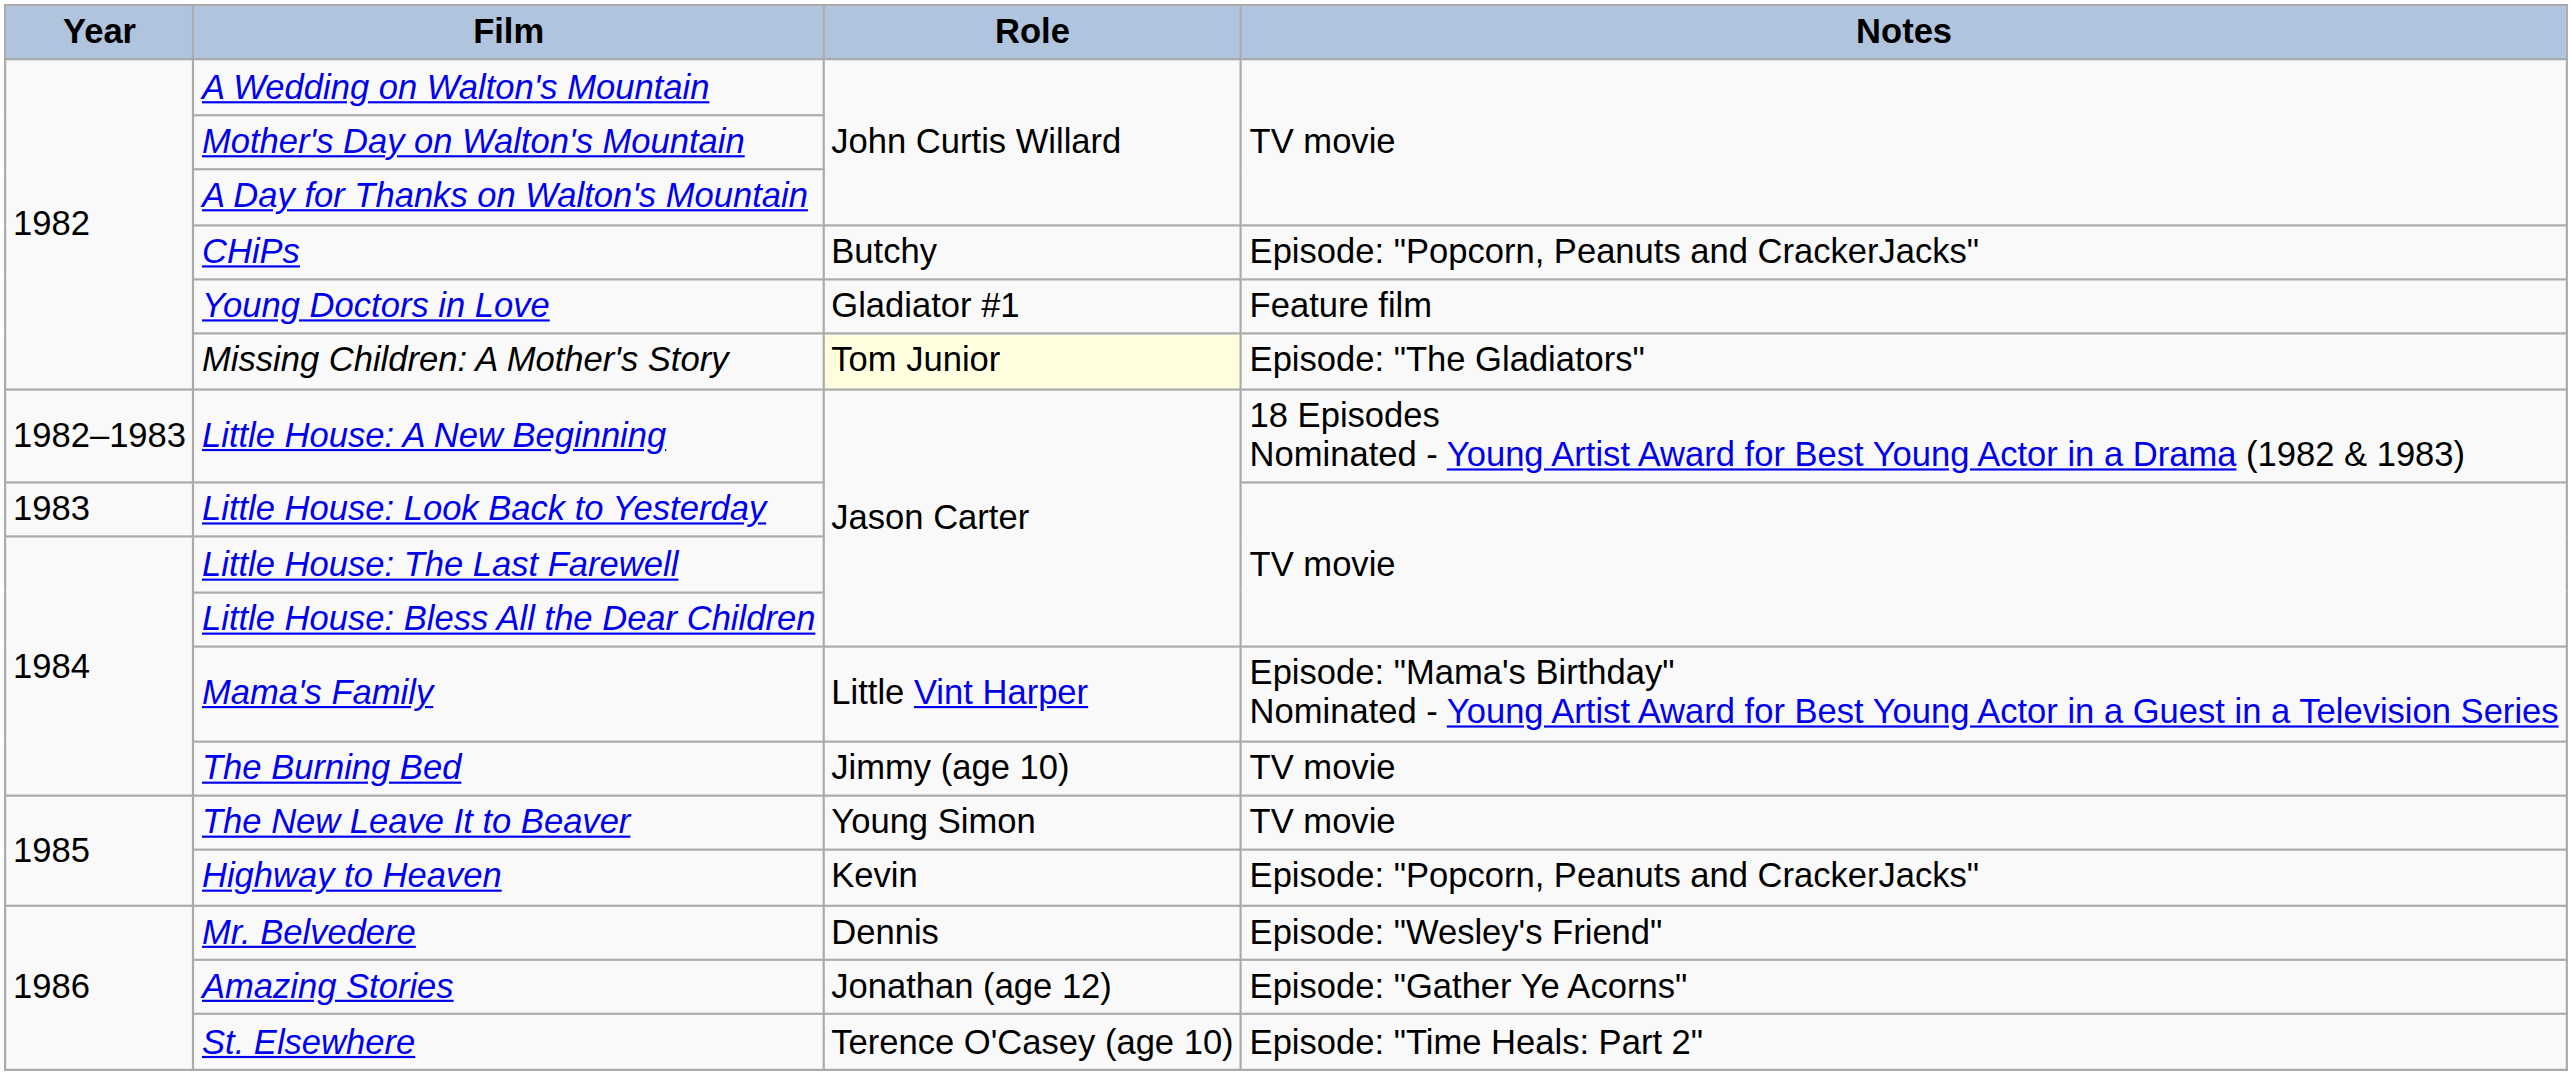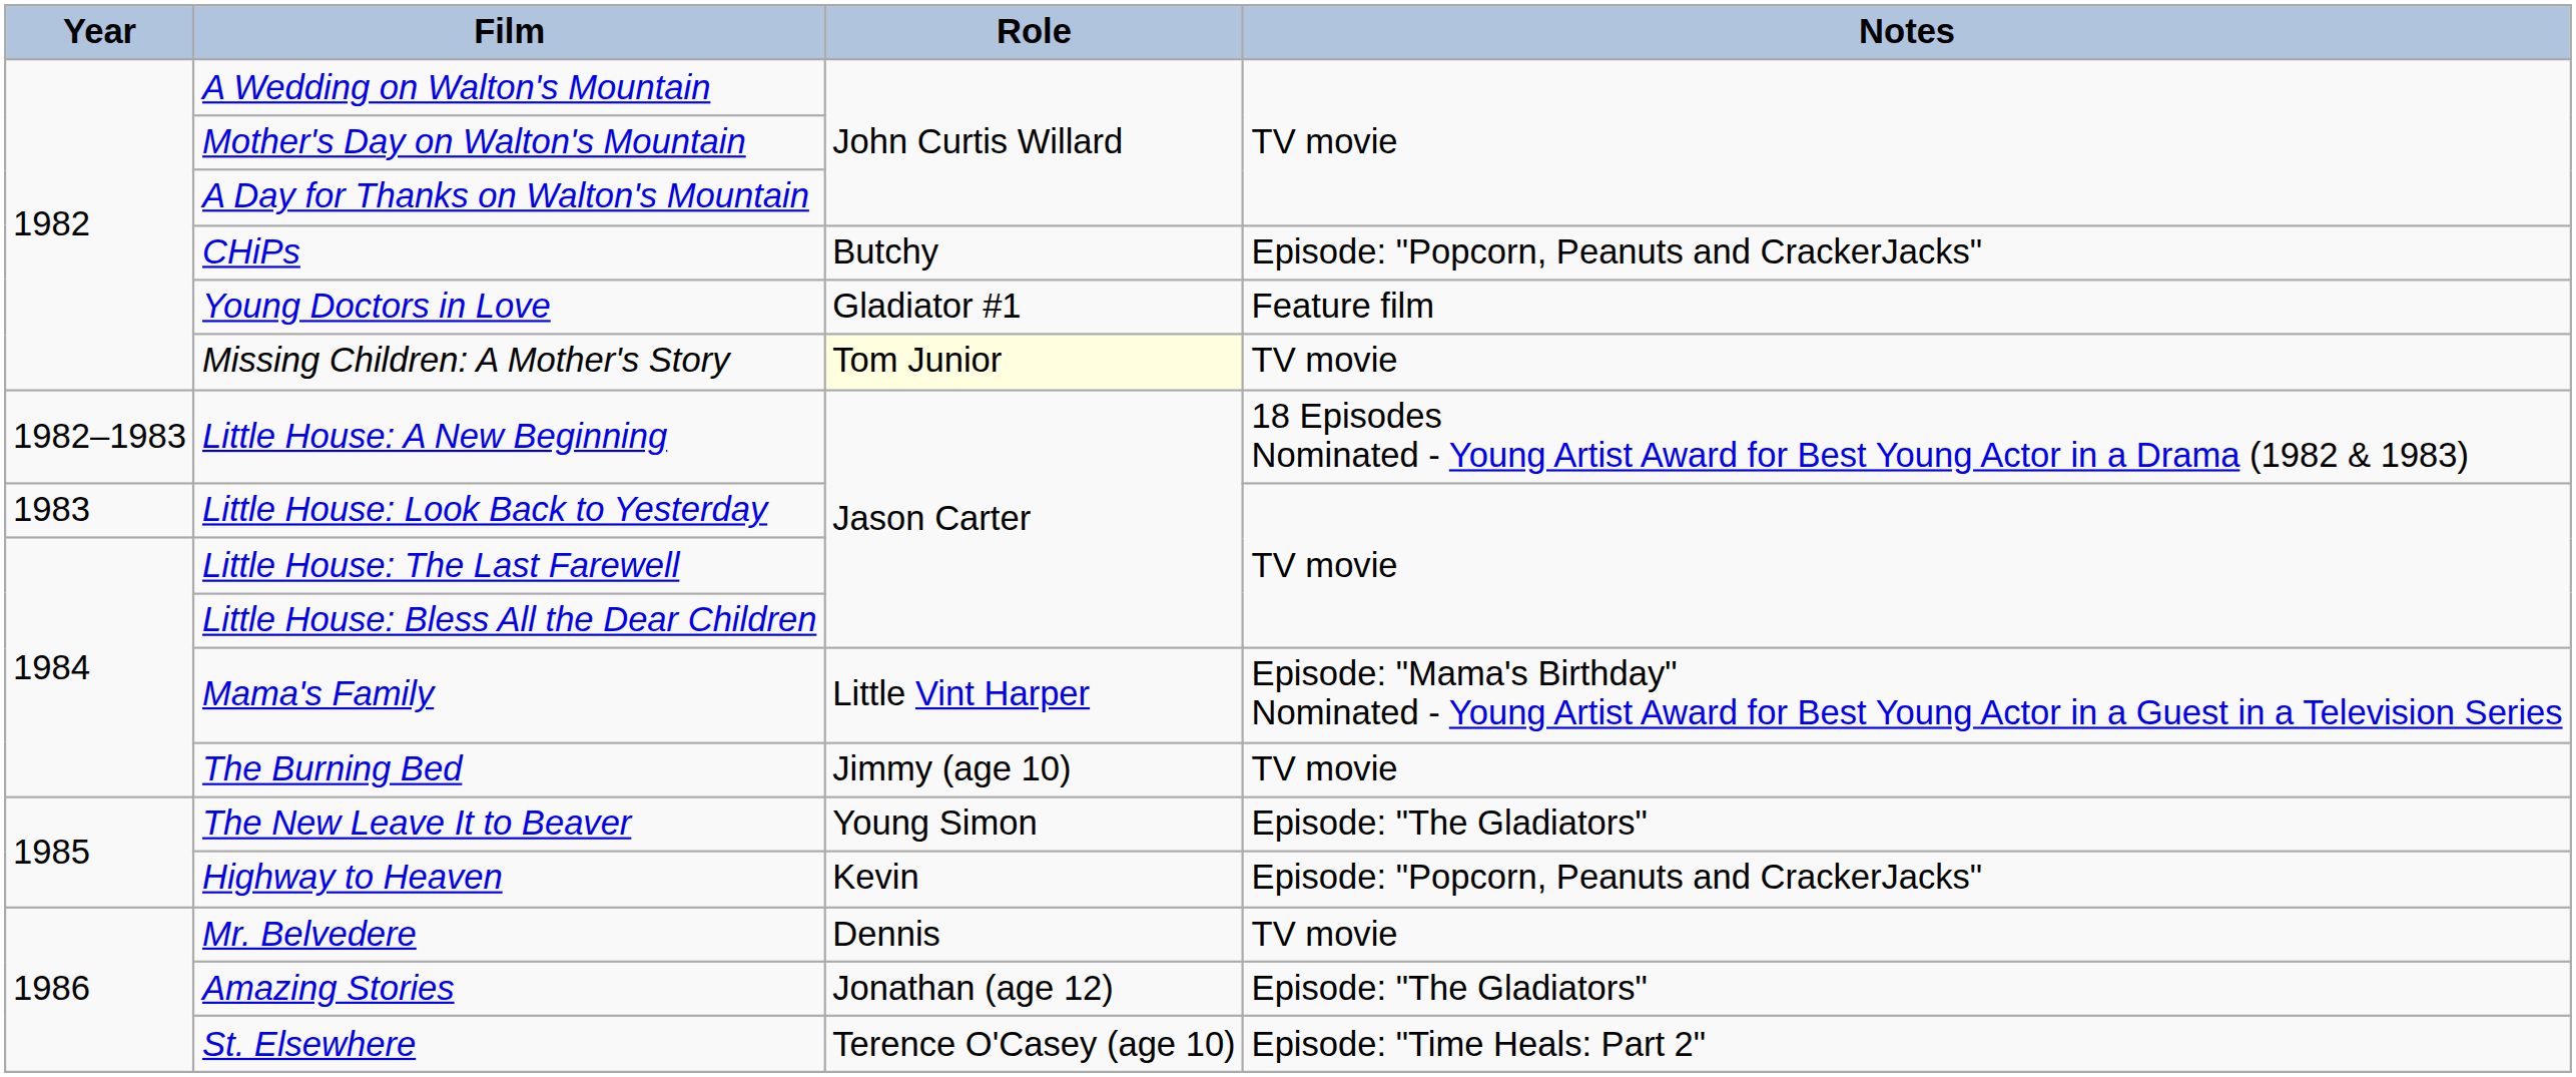Missing Children: A Mother's Story | Notes: Episode: "The Gladiators" -> TV movie
The New Leave It to Beaver | Notes: TV movie -> Episode: "The Gladiators"
Mr. Belvedere | Notes: Episode: "Wesley's Friend" -> TV movie
Amazing Stories | Notes: Episode: "Gather Ye Acorns" -> Episode: "The Gladiators"
